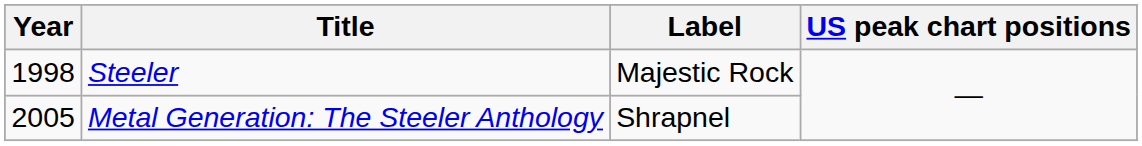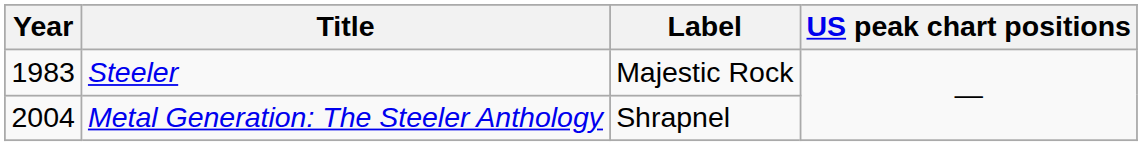Steeler | Year: 1998 -> 1983
Metal Generation: The Steeler Anthology | Year: 2005 -> 2004
